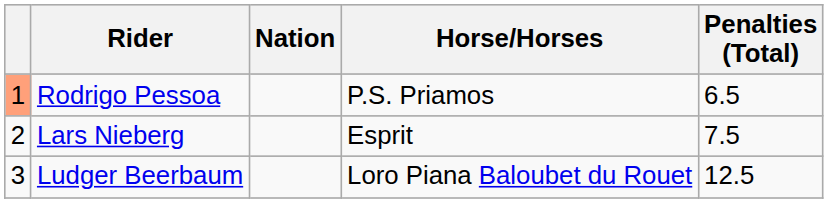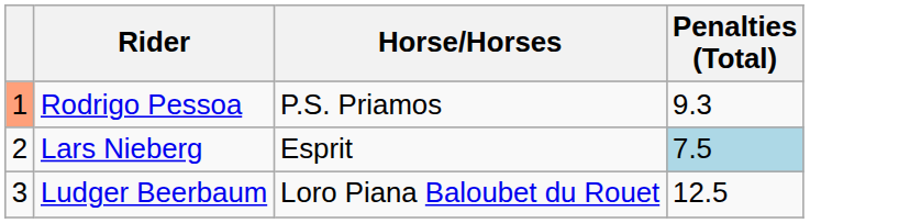- column: Nation
Rodrigo Pessoa | Penalties (Total): 6.5 -> 9.3
Lars Nieberg | Penalties (Total): no background -> lightblue background
